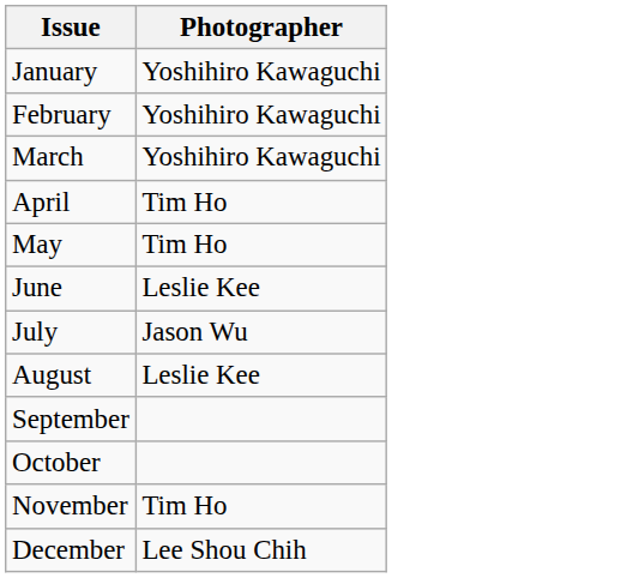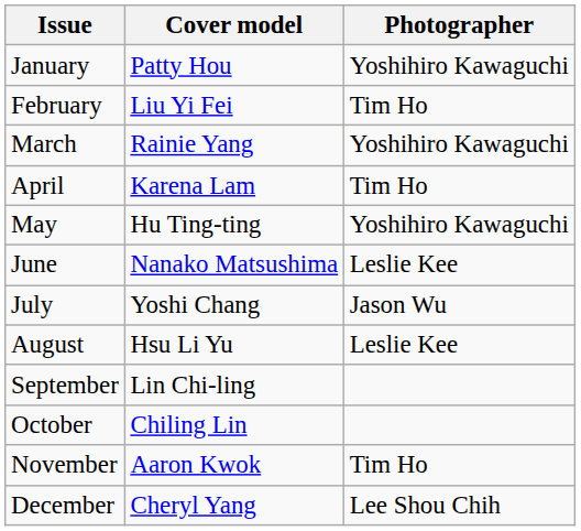+ column: Cover model | Patty Hou | Liu Yi Fei | Rainie Yang | Karena Lam | Hu Ting-ting | Nanako Matsushima | Yoshi Chang | Hsu Li Yu | Lin Chi-ling | Chiling Lin | Aaron Kwok | Cheryl Yang
February | Photographer: Yoshihiro Kawaguchi -> Tim Ho
May | Photographer: Tim Ho -> Yoshihiro Kawaguchi
